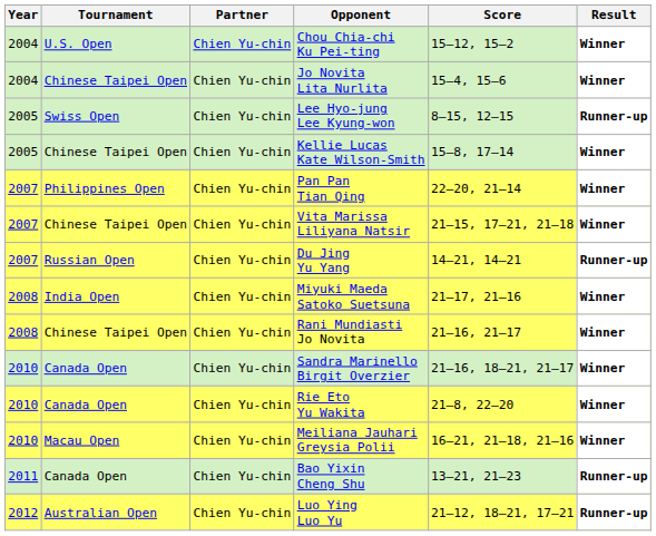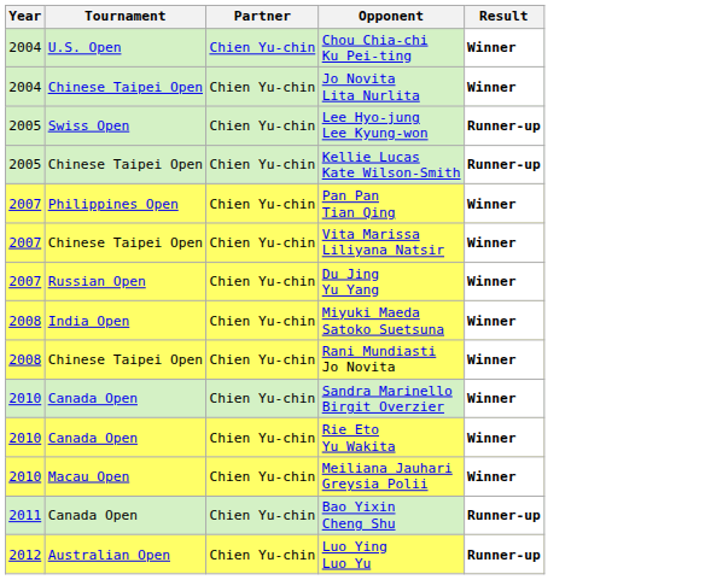- column: Score | 15–12, 15–2 | 15–4, 15–6 | 8–15, 12–15 | 15–8, 17–14 | 22–20, 21–14 | 21–15, 17–21, 21–18 | 14–21, 14–21 | 21–17, 21–16 | 21–16, 21–17 | 21–16, 18–21, 21–17 | 21–8, 22–20 | 16–21, 21–18, 21–16 | 13–21, 21–23 | 21–12, 18–21, 17–21
Kellie Lucas Kate Wilson-Smith | Result: Winner -> Runner-up
Du Jing Yu Yang | Result: Runner-up -> Winner
